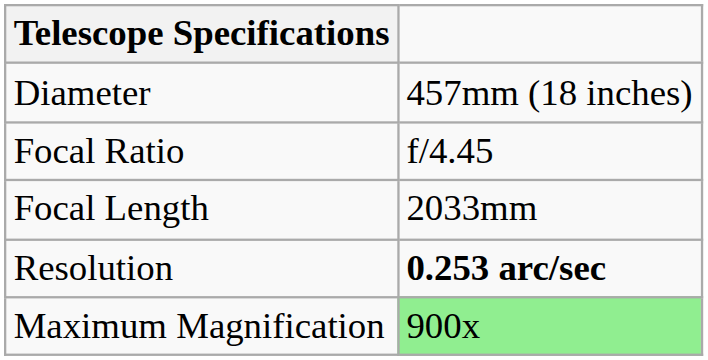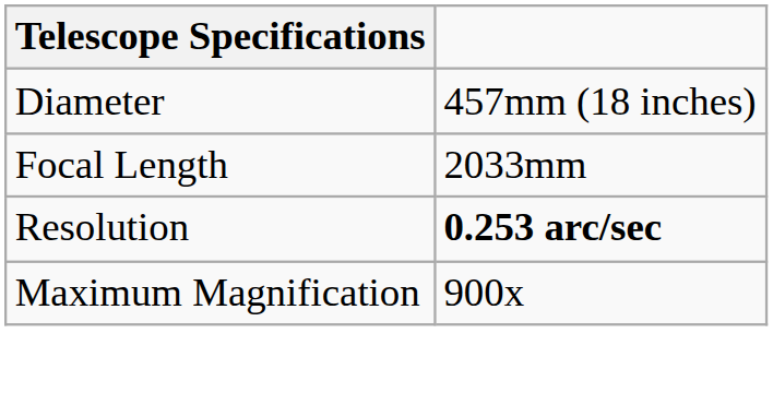- row: Focal Ratio | f/4.45
Maximum Magnification | column 2: lightgreen background -> no background
